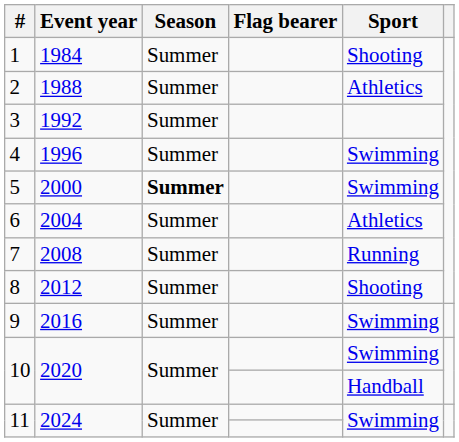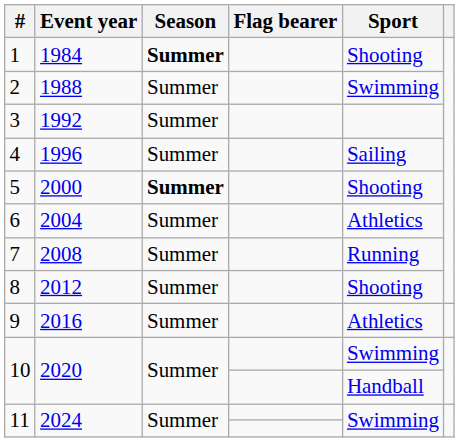1 | Season: normal -> bold
2 | Sport: Athletics -> Swimming
4 | Sport: Swimming -> Sailing
5 | Sport: Swimming -> Shooting
9 | Sport: Swimming -> Athletics
